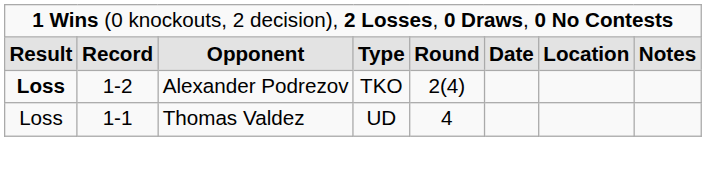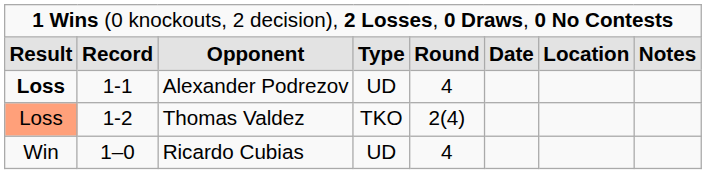Alexander Podrezov | column 2: 1-2 -> 1-1
Alexander Podrezov | column 4: TKO -> UD
Alexander Podrezov | column 5: 2(4) -> 4
Thomas Valdez | column 1: no background -> lightsalmon background
Thomas Valdez | column 2: 1-1 -> 1-2
Thomas Valdez | column 4: UD -> TKO
Thomas Valdez | column 5: 4 -> 2(4)
+ row: Win | 1–0 | Ricardo Cubias | UD | 4
